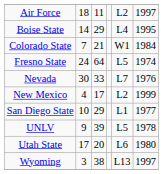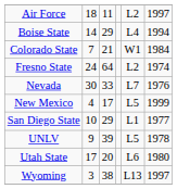Boise State | column 6: 1995 -> 1994
Fresno State | column 5: L5 -> L2
New Mexico | column 5: L2 -> L5
